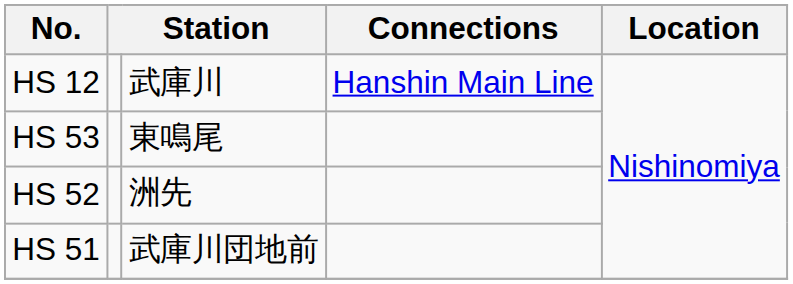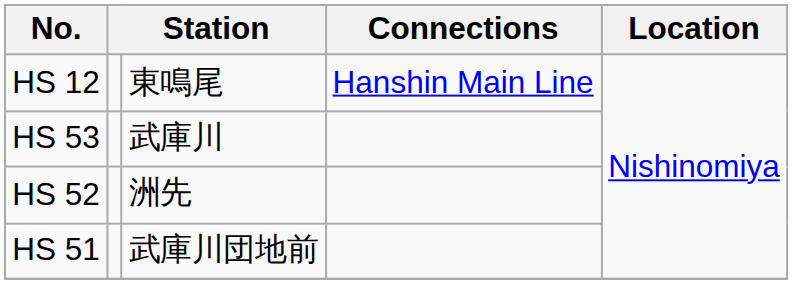HS 12 | column 3: 武庫川 -> 東鳴尾
HS 53 | column 3: 東鳴尾 -> 武庫川
